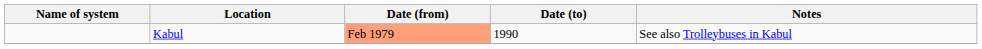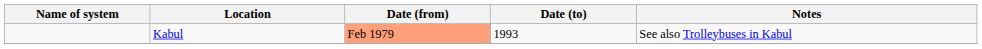Kabul | Date (to): 1990 -> 1993
